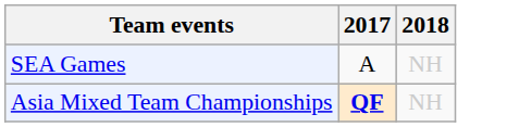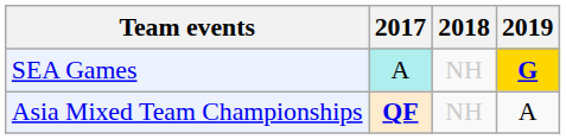+ column: 2019 | G | A
SEA Games | 2017: no background -> paleturquoise background
